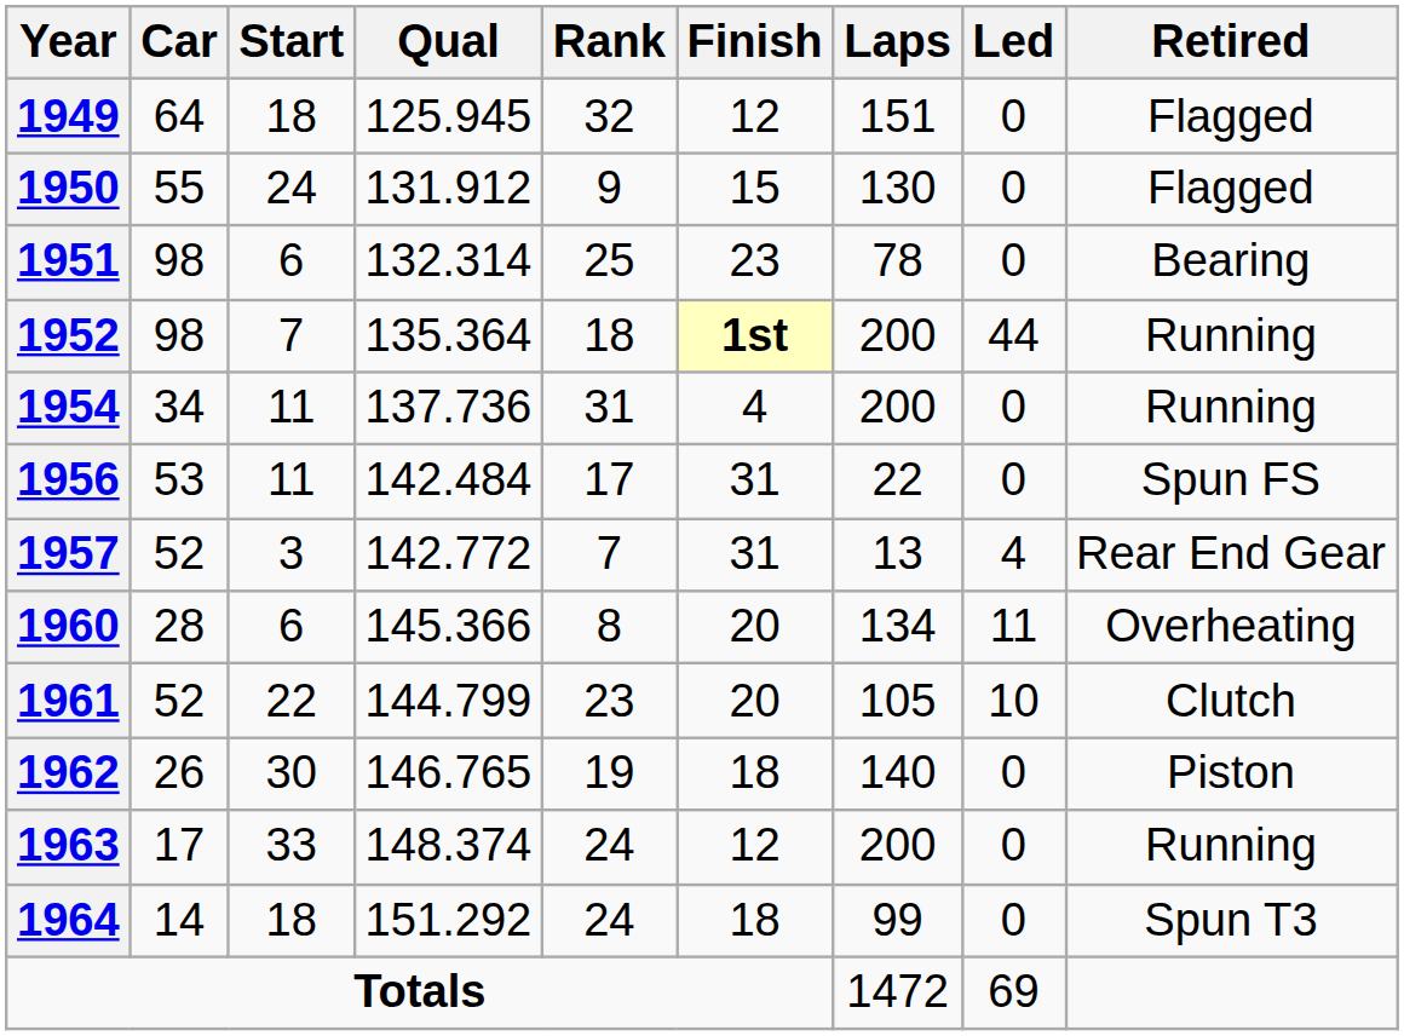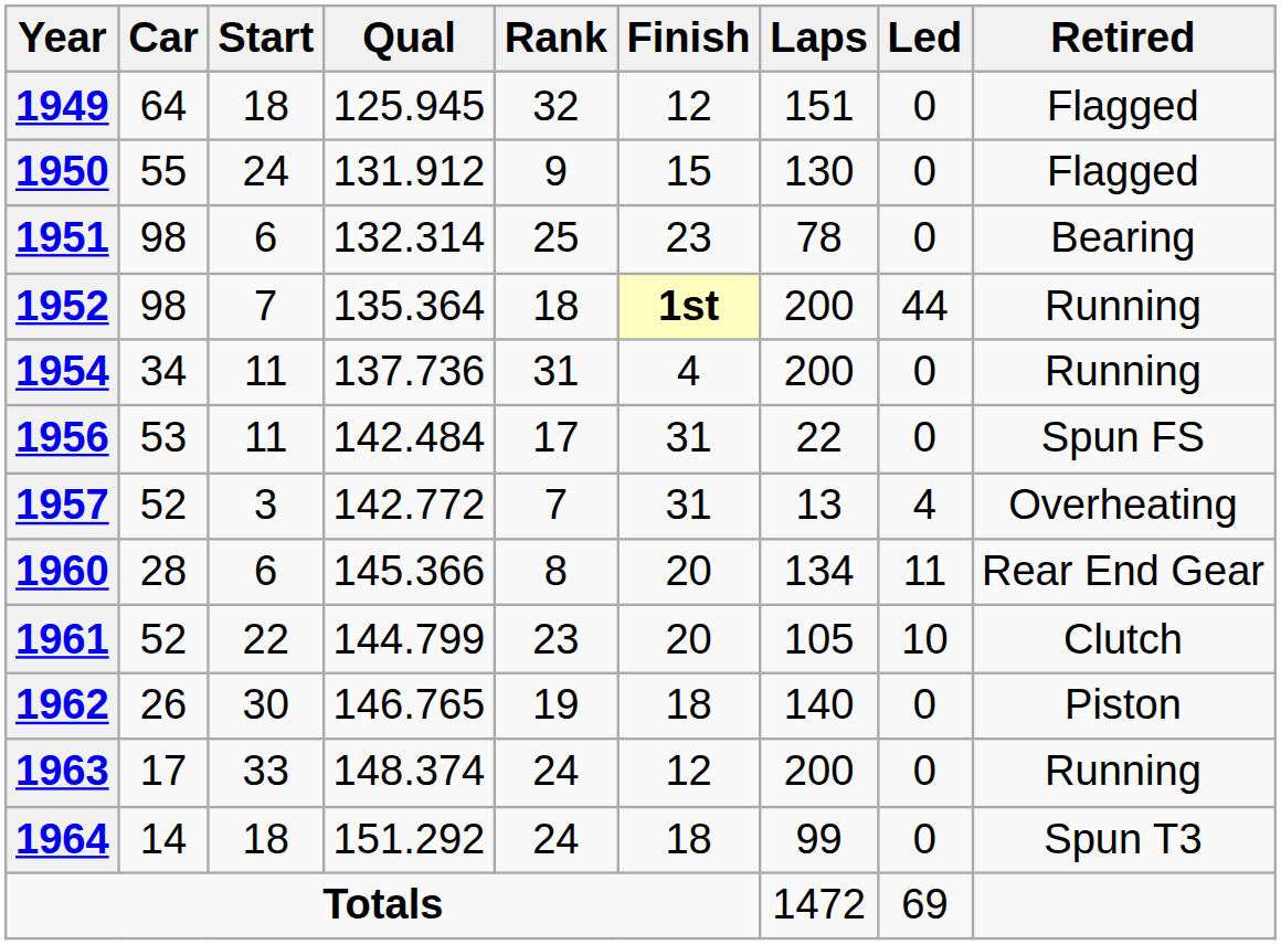1957 | Retired: Rear End Gear -> Overheating
1960 | Retired: Overheating -> Rear End Gear
